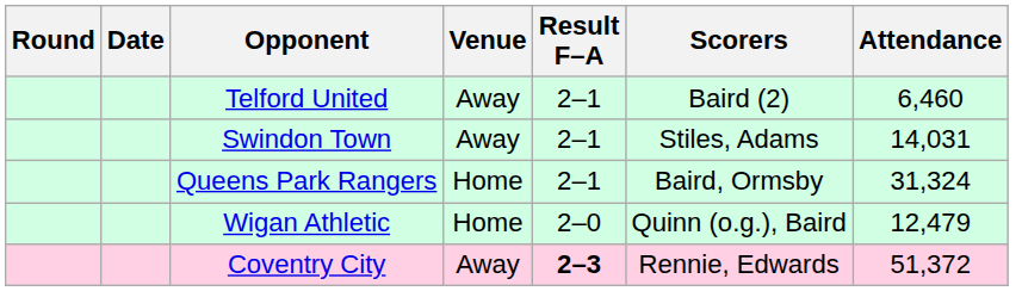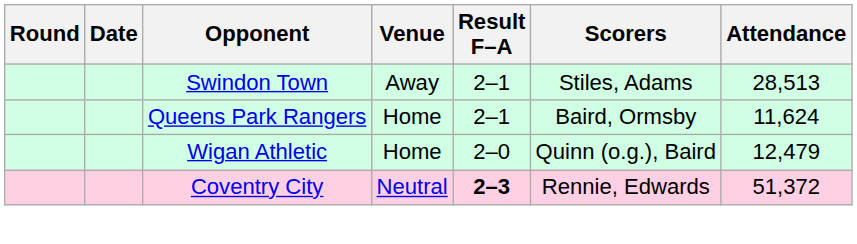- row: Telford United | Away | 2–1 | Baird (2) | 6,460
Swindon Town | Attendance: 14,031 -> 28,513
Queens Park Rangers | Attendance: 31,324 -> 11,624
Coventry City | Venue: Away -> Neutral
